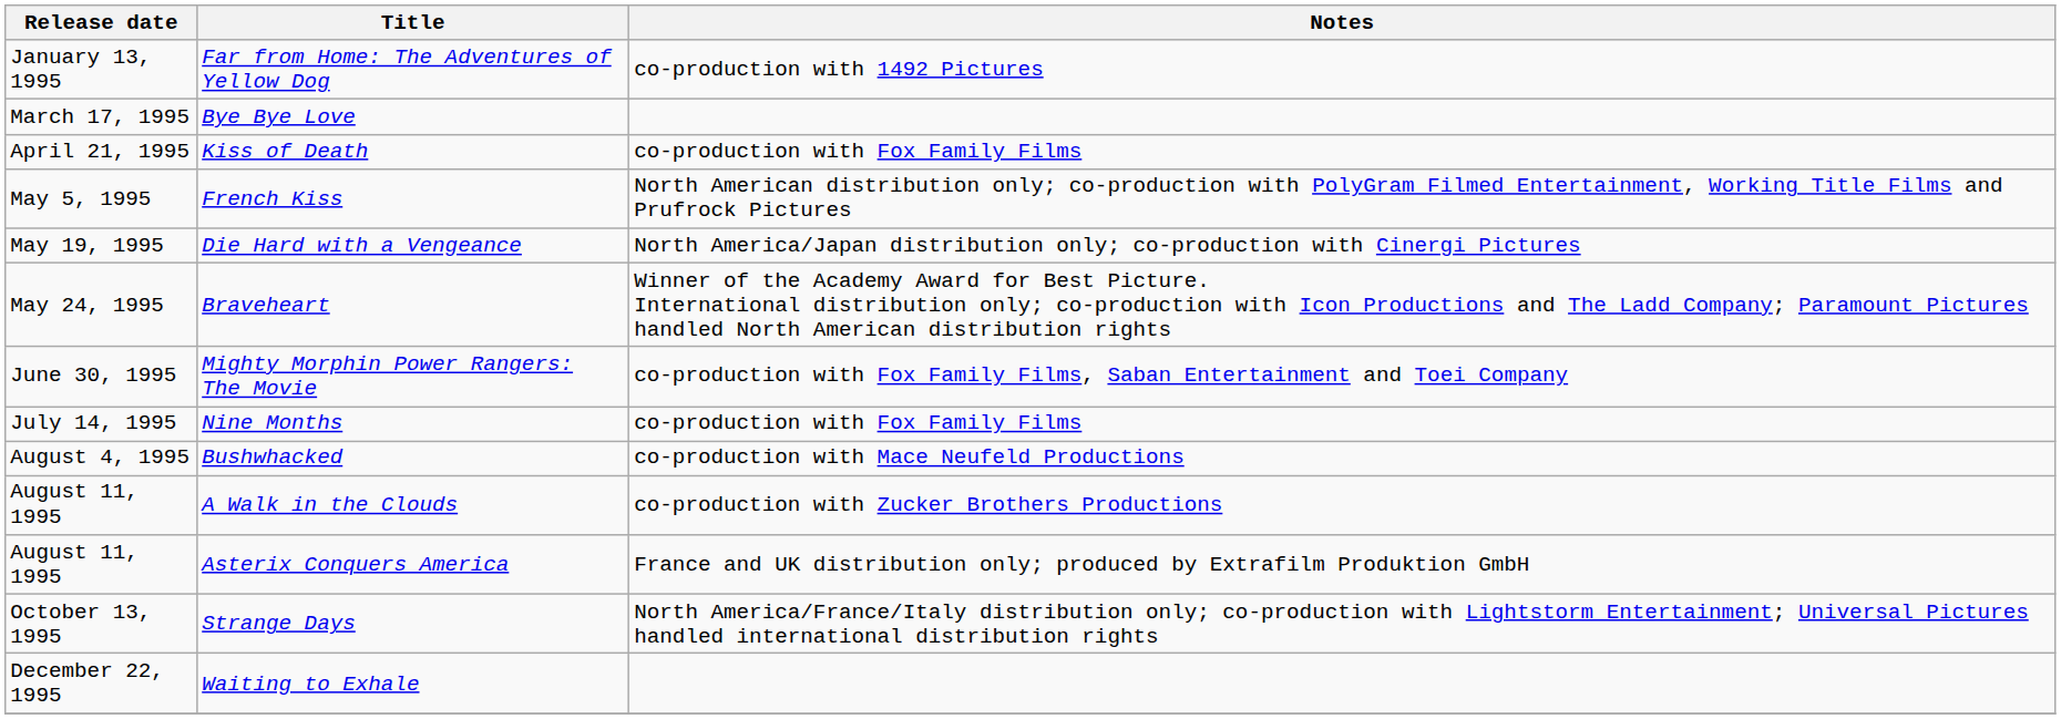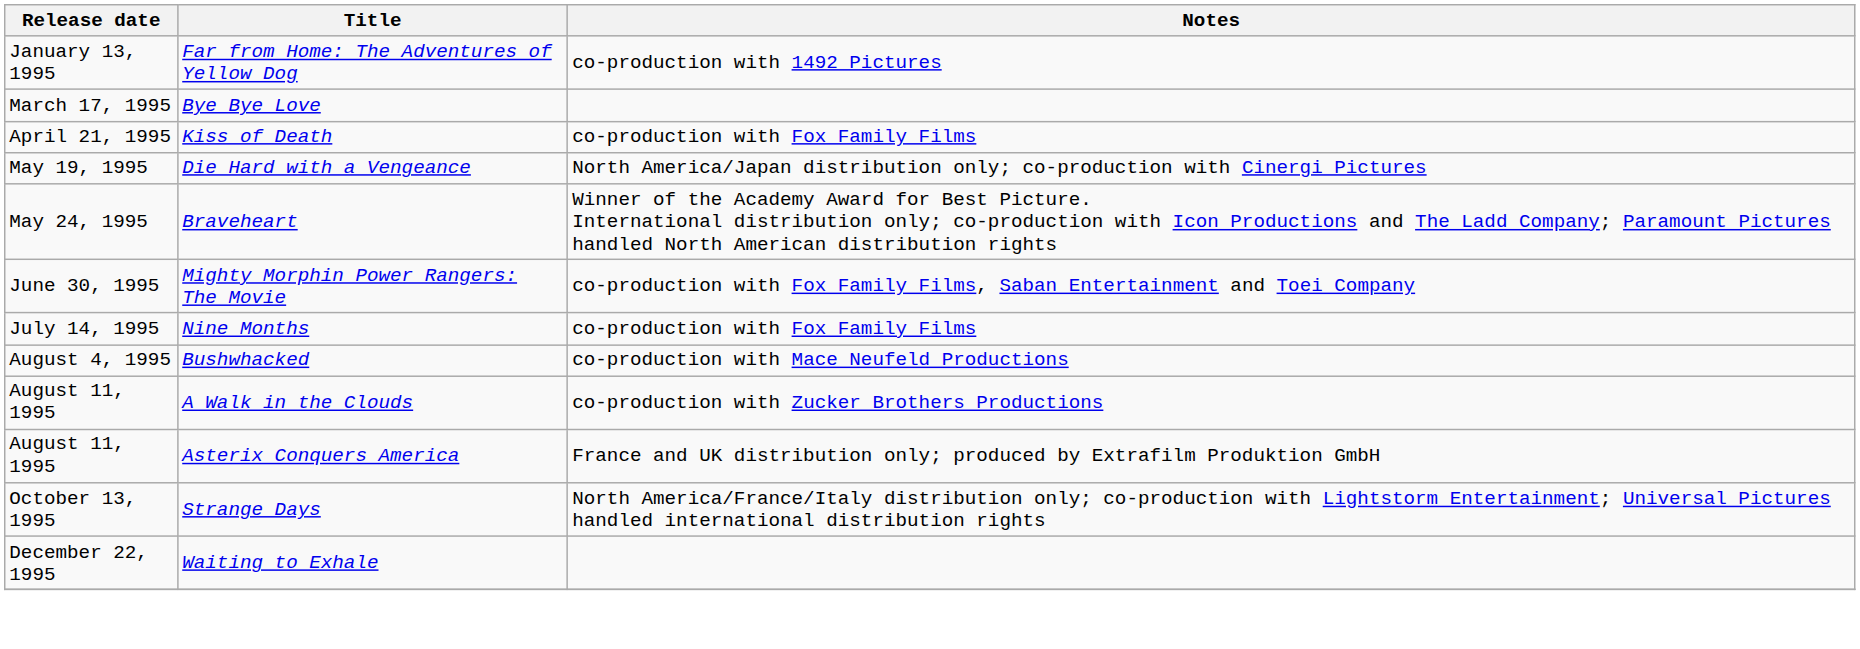- row: May 5, 1995 | French Kiss | North American distribution only; co-production with PolyGram Filmed Entertainment, Working Title Films and Prufrock Pictures
